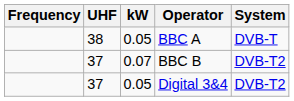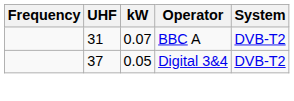BBC A | UHF: 38 -> 31
BBC A | kW: 0.05 -> 0.07
BBC A | System: DVB-T -> DVB-T2
- row: 37 | 0.07 | BBC B | DVB-T2
